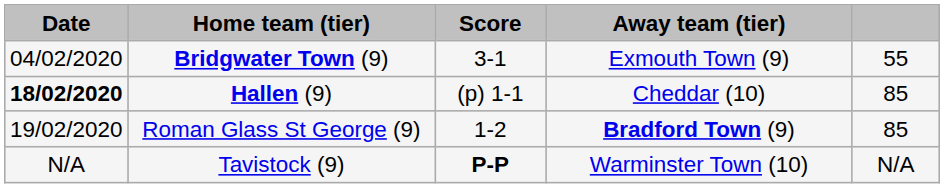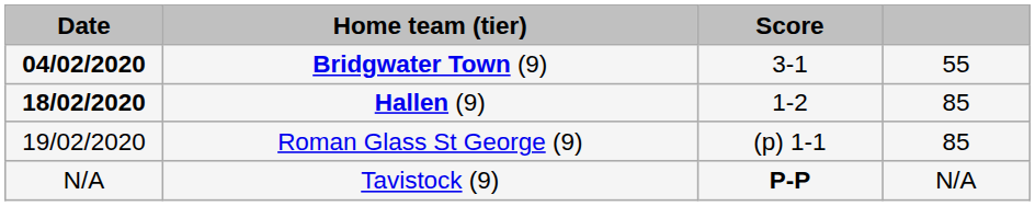- column: Away team (tier) | Exmouth Town (9) | Cheddar (10) | Bradford Town (9) | Warminster Town (10)
Bridgwater Town (9) | Date: normal -> bold
Hallen (9) | Score: (p) 1-1 -> 1-2
Roman Glass St George (9) | Score: 1-2 -> (p) 1-1
